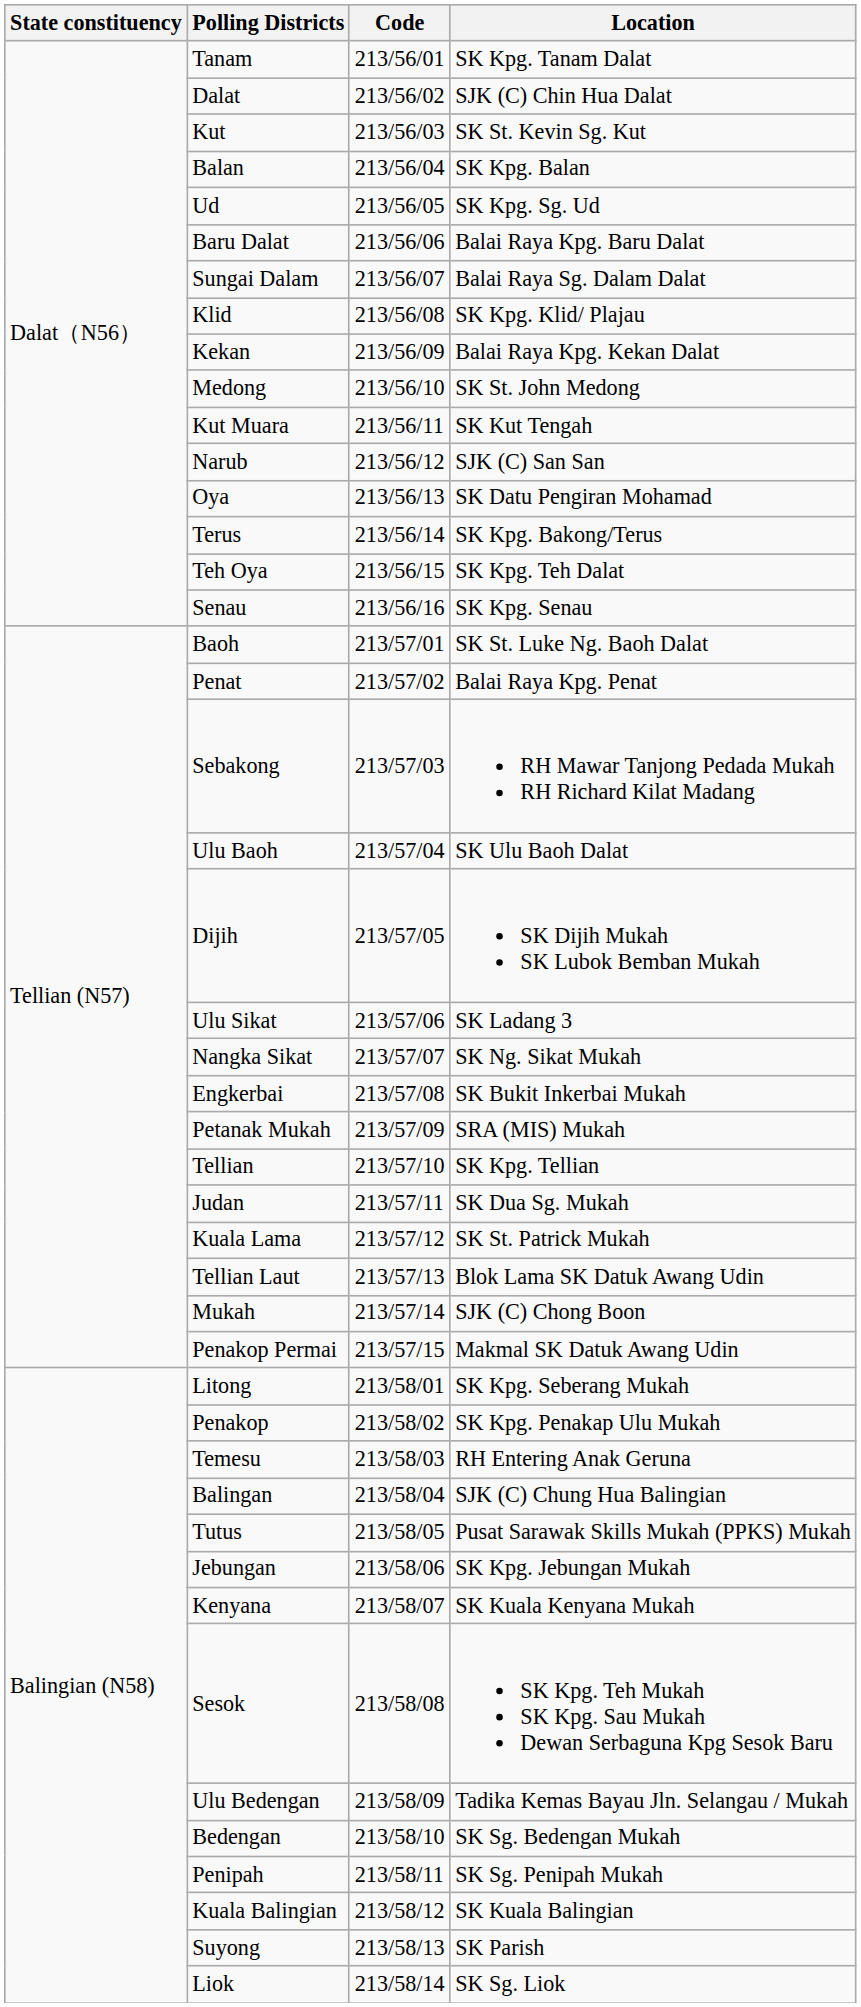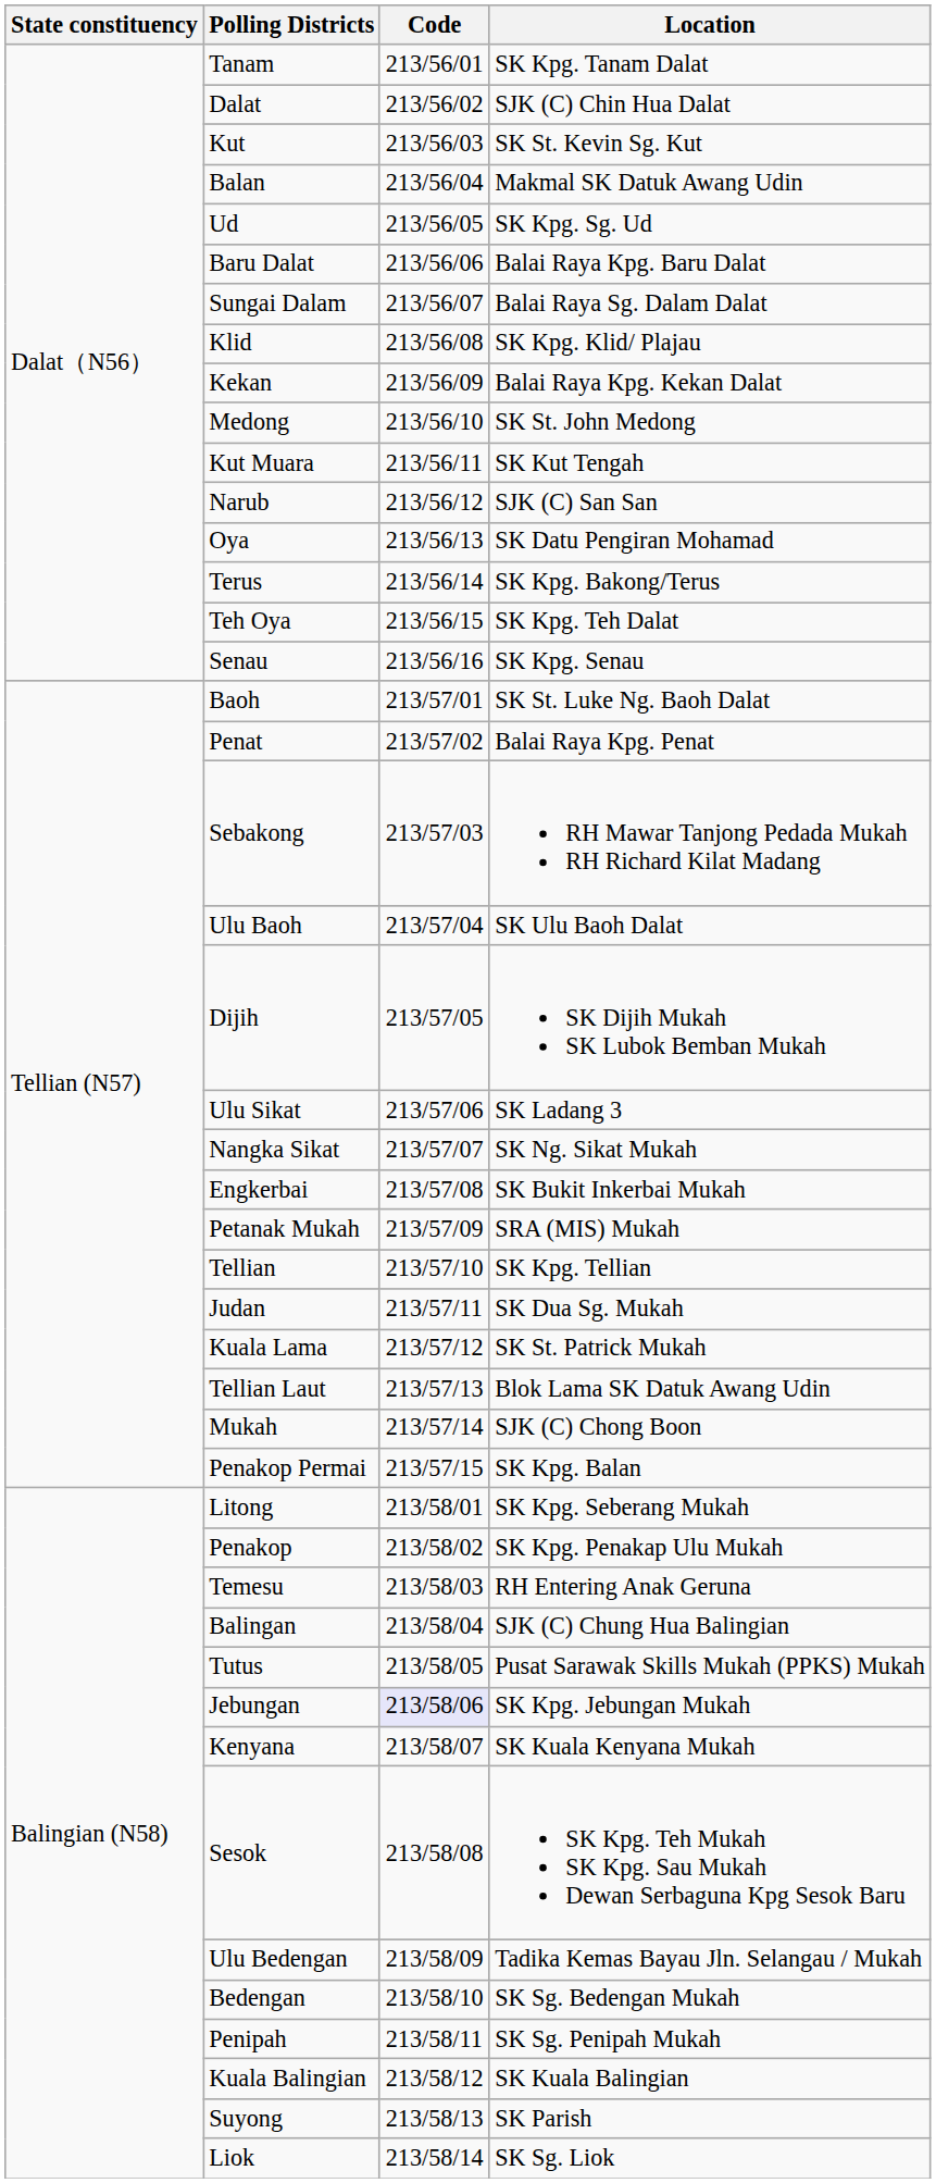Balan | Location: SK Kpg. Balan -> Makmal SK Datuk Awang Udin
Penakop Permai | Location: Makmal SK Datuk Awang Udin -> SK Kpg. Balan
Jebungan | Code: no background -> lavender background
